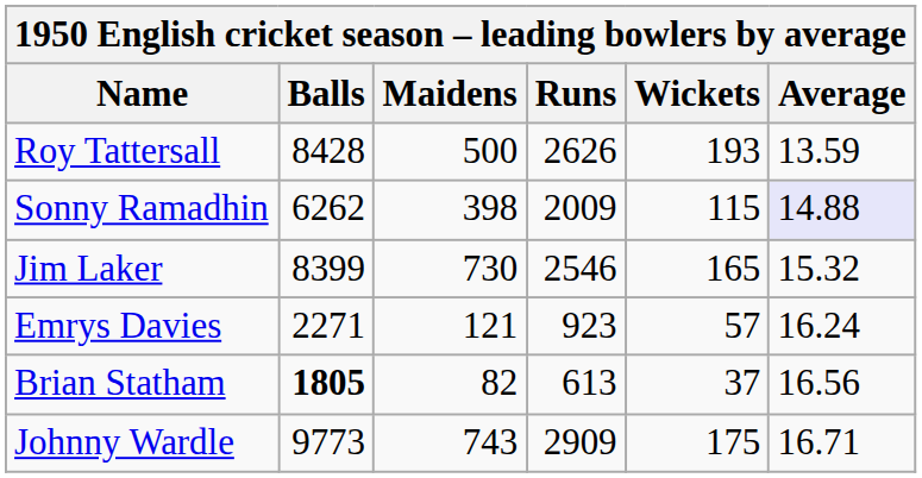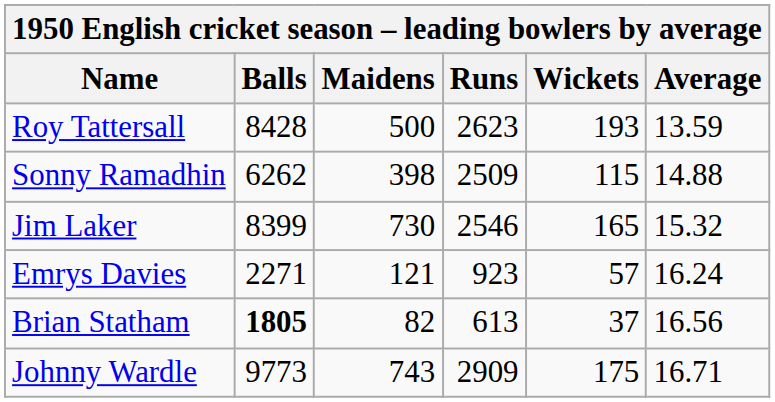Roy Tattersall | Runs: 2626 -> 2623
Sonny Ramadhin | Runs: 2009 -> 2509
Sonny Ramadhin | Average: lavender background -> no background
